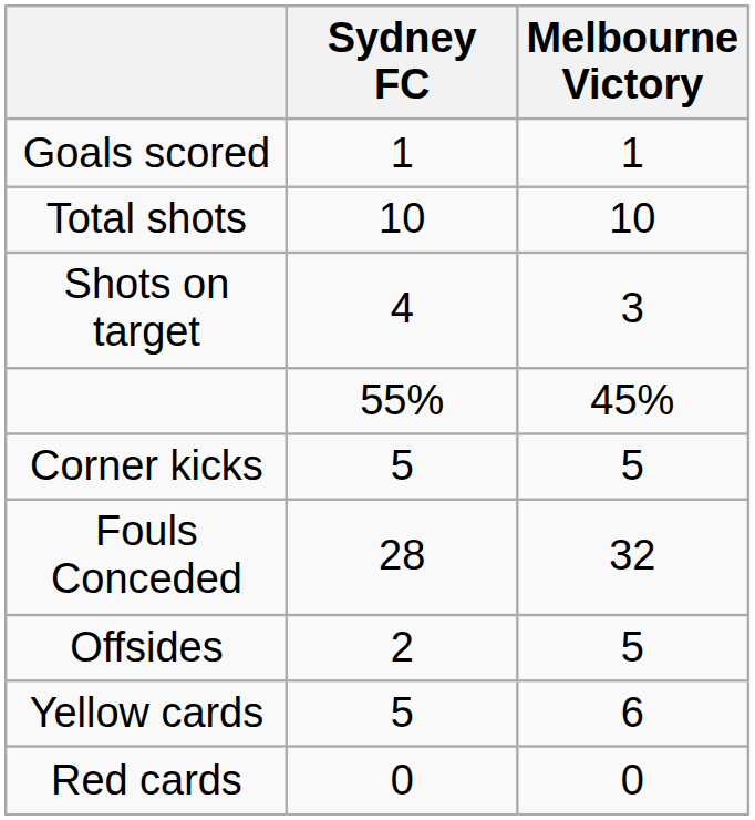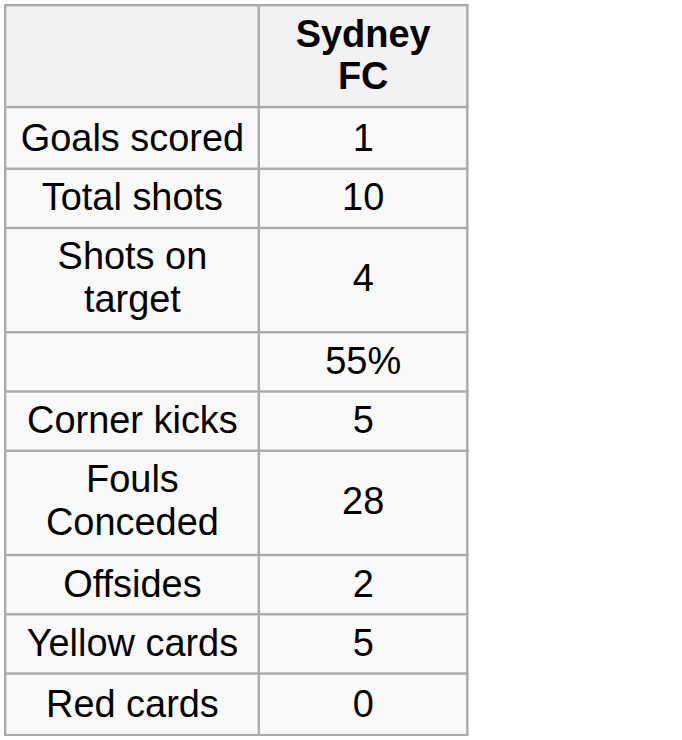- column: Melbourne Victory | 1 | 10 | 3 | 45% | 5 | 32 | 5 | 6 | 0
